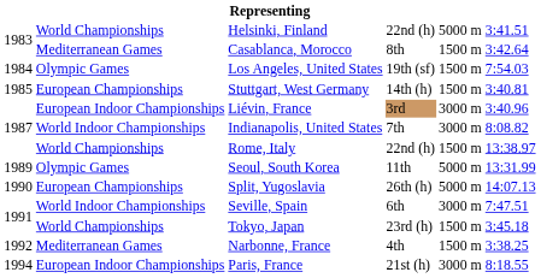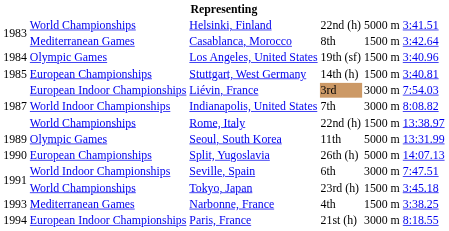Los Angeles, United States | column 6: 7:54.03 -> 3:40.96
Liévin, France | column 6: 3:40.96 -> 7:54.03
Narbonne, France | column 1: 1992 -> 1993
